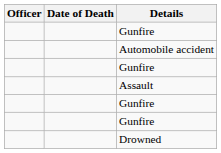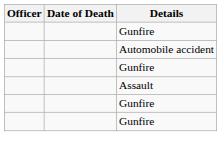- row: Drowned
